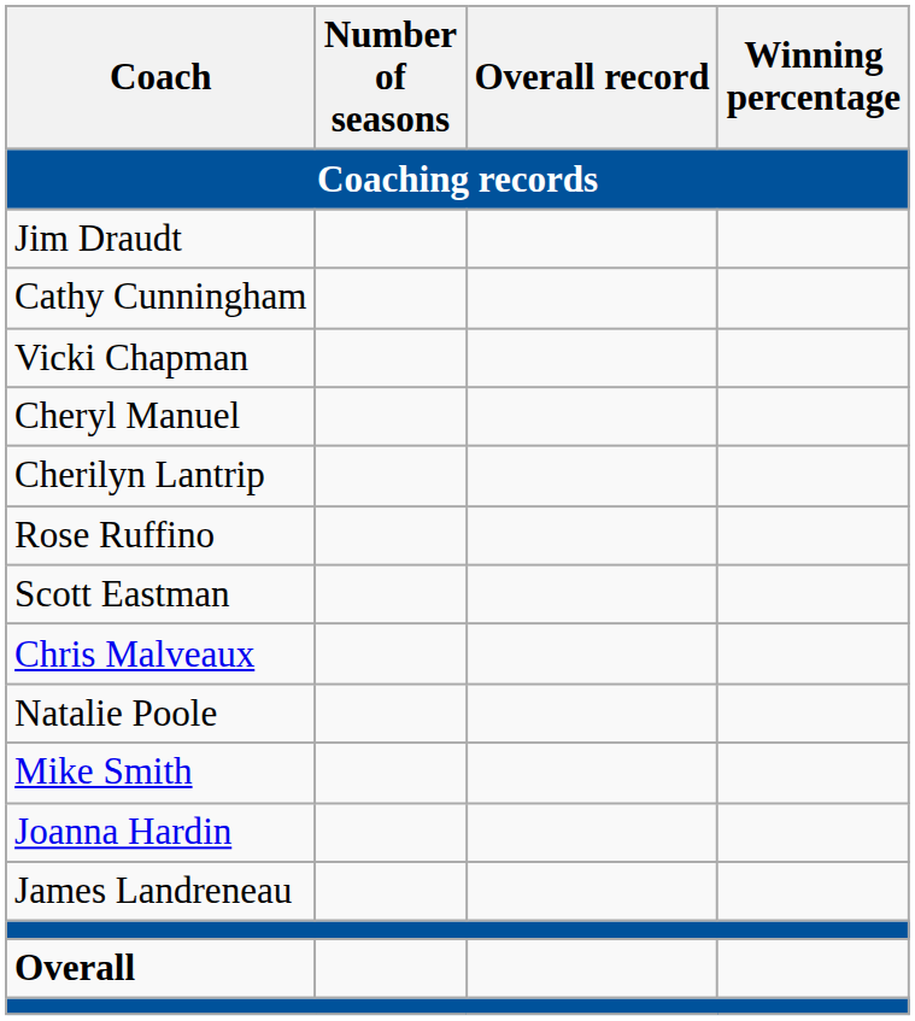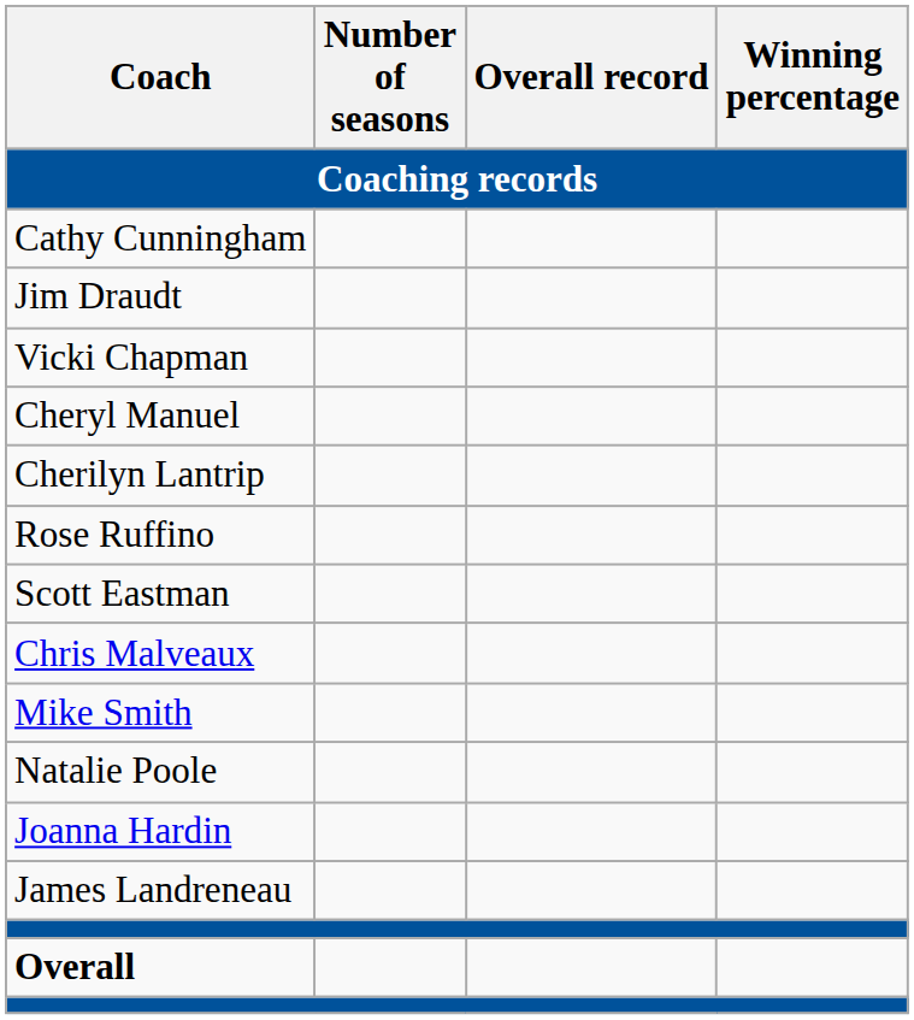rows swapped: Cathy Cunningham <-> Jim Draudt
rows swapped: Natalie Poole <-> Mike Smith
